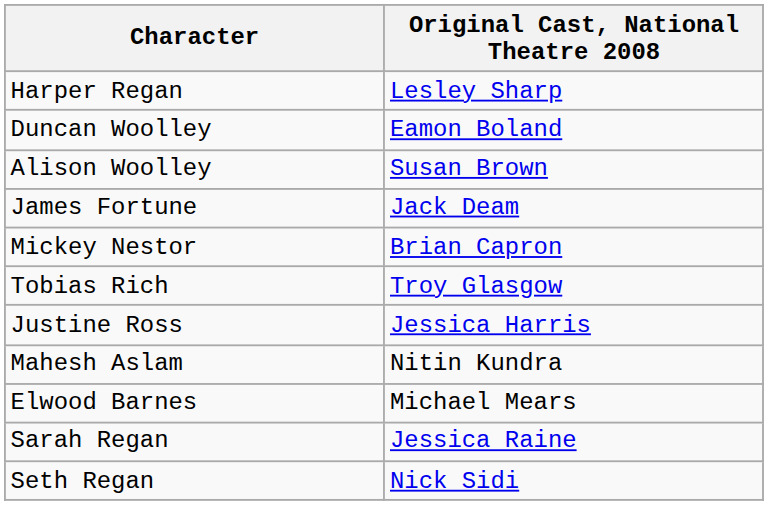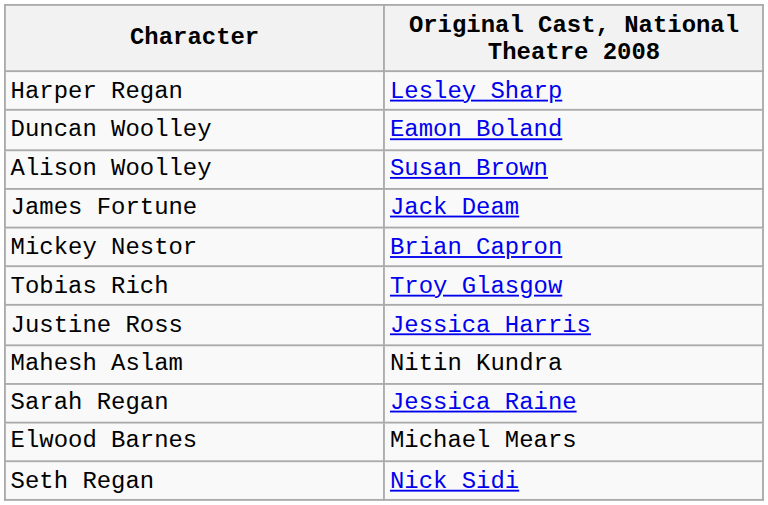rows swapped: Elwood Barnes <-> Sarah Regan
